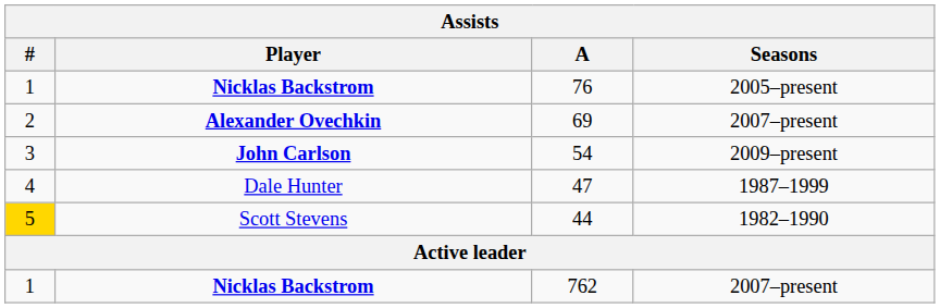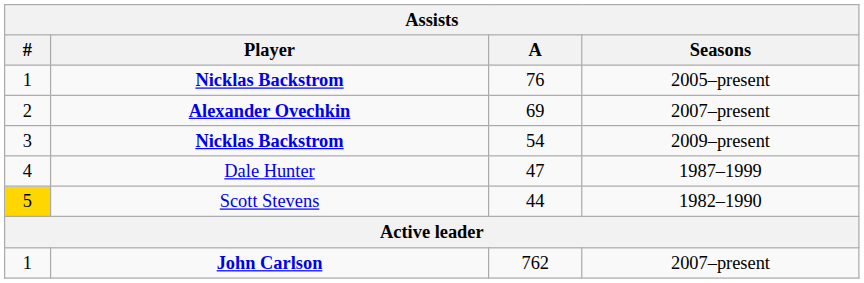54 | Player: John Carlson -> Nicklas Backstrom
762 | Player: Nicklas Backstrom -> John Carlson
